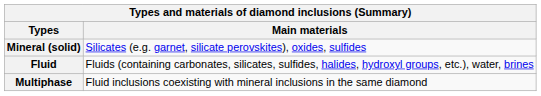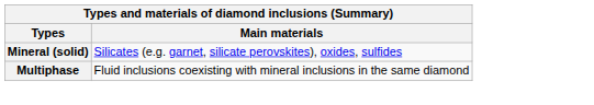- row: Fluid | Fluids (containing carbonates, silicates, sulfides, halides, hydroxyl groups, etc.), water, brines
